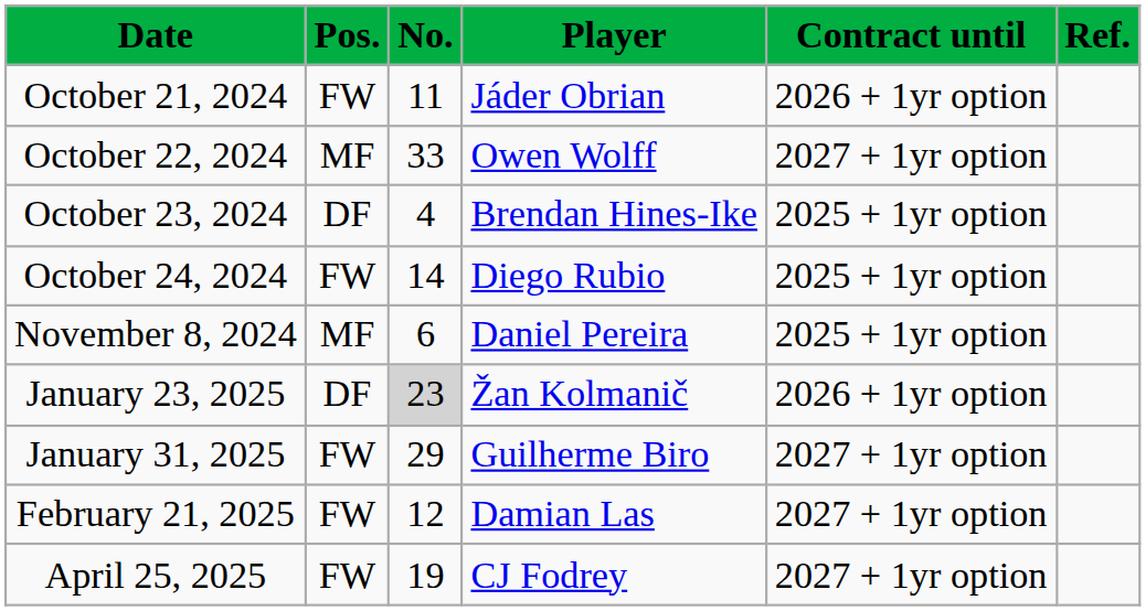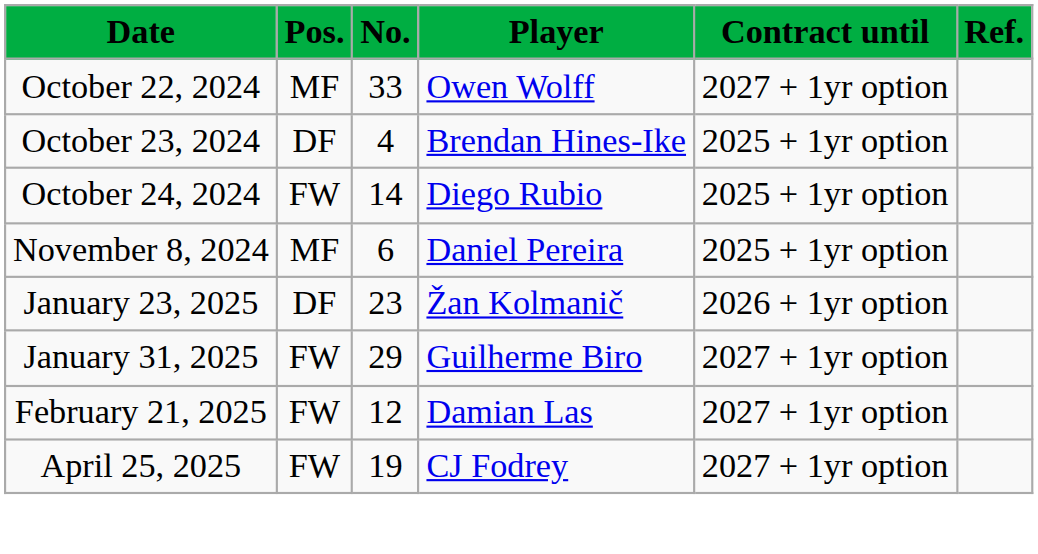- row: October 21, 2024 | FW | 11 | Jáder Obrian | 2026 + 1yr option
January 23, 2025 | No.: lightgrey background -> no background
